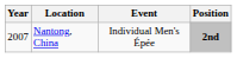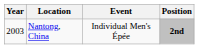Nantong, China | Year: 2007 -> 2003
